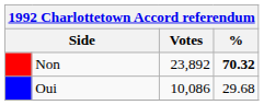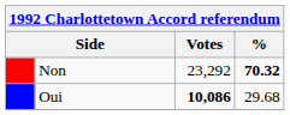Non | Votes: 23,892 -> 23,292
Oui | Votes: normal -> bold
